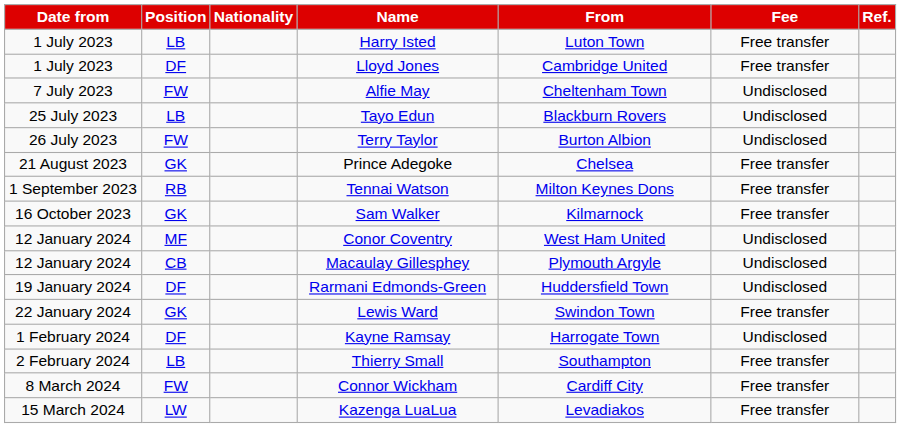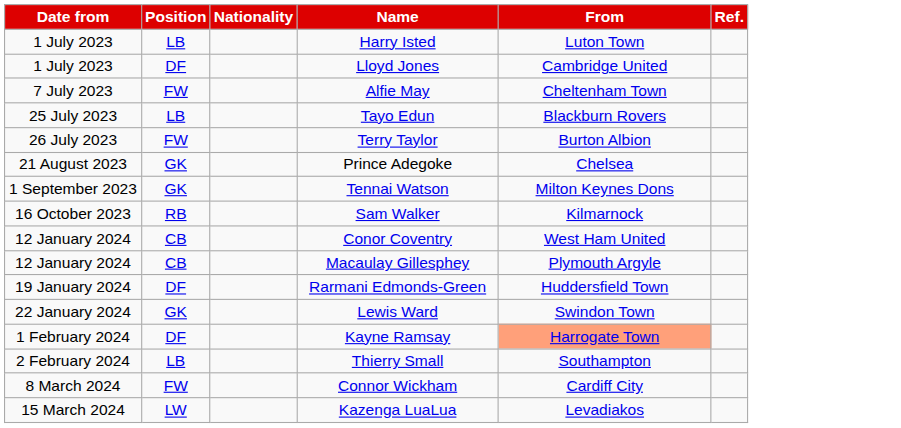- column: Fee | Free transfer | Free transfer | Undisclosed | Undisclosed | Undisclosed | Free transfer | Free transfer | Free transfer | Undisclosed | Undisclosed | Undisclosed | Free transfer | Undisclosed | Free transfer | Free transfer | Free transfer
Tennai Watson | Position: RB -> GK
Sam Walker | Position: GK -> RB
Conor Coventry | Position: MF -> CB
Kayne Ramsay | From: no background -> lightsalmon background
